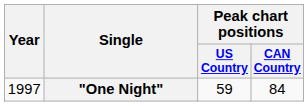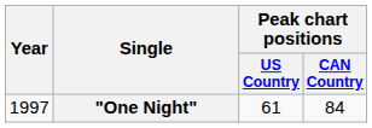"One Night" | Peak chart positions / US Country: 59 -> 61
